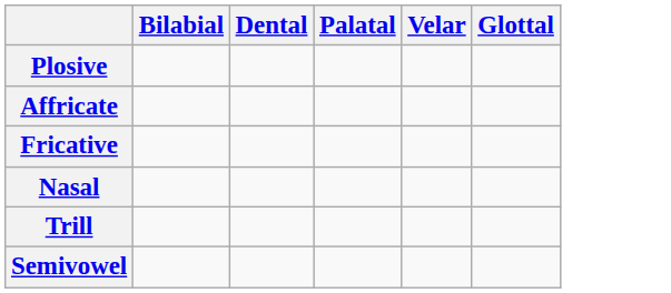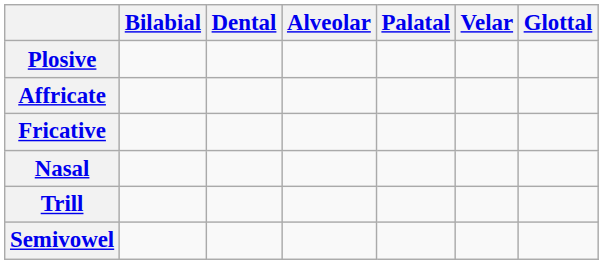+ column: Alveolar
